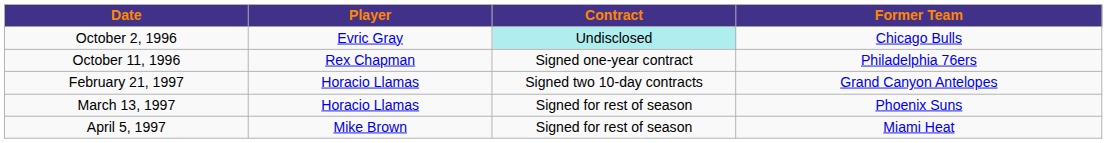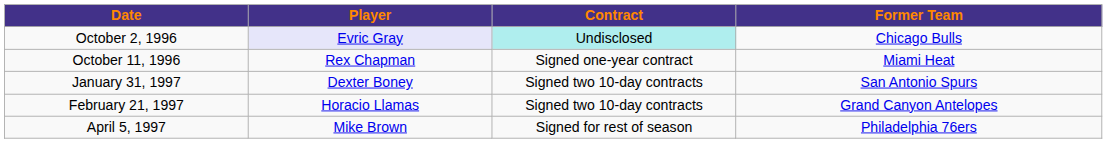October 2, 1996 | Player: no background -> lavender background
October 11, 1996 | Former Team: Philadelphia 76ers -> Miami Heat
+ row: January 31, 1997 | Dexter Boney | Signed two 10-day contracts | San Antonio Spurs
- row: March 13, 1997 | Horacio Llamas | Signed for rest of season | Phoenix Suns
April 5, 1997 | Former Team: Miami Heat -> Philadelphia 76ers
